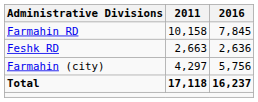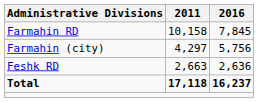rows swapped: Feshk RD <-> Farmahin (city)
